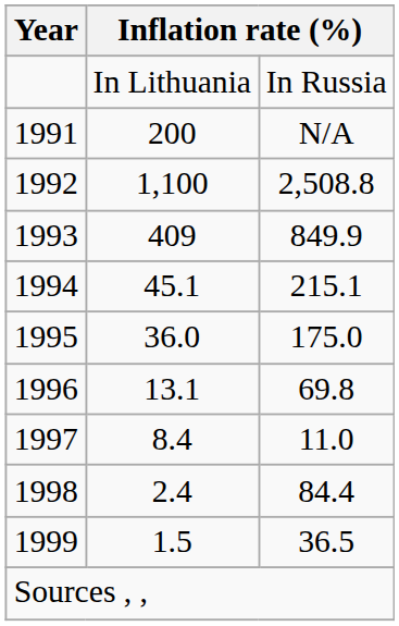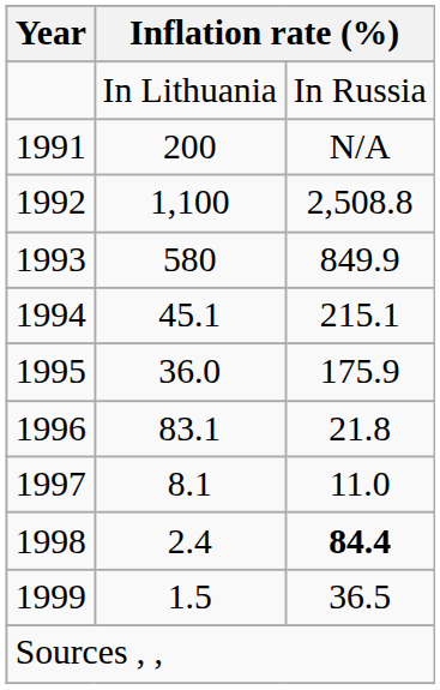1993 | column 2: 409 -> 580
1995 | column 3: 175.0 -> 175.9
1996 | column 2: 13.1 -> 83.1
1996 | column 3: 69.8 -> 21.8
1997 | column 2: 8.4 -> 8.1
1998 | column 3: normal -> bold
